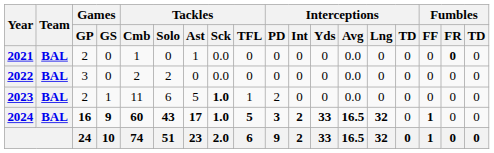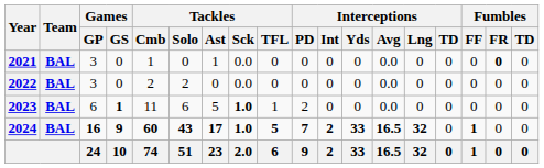2021 | Games / GP: 2 -> 3
2023 | Games / GP: 2 -> 6
2023 | Games / GS: normal -> bold
2024 | Interceptions / PD: 3 -> 7
